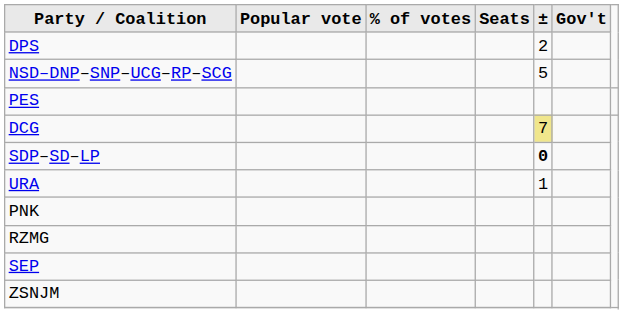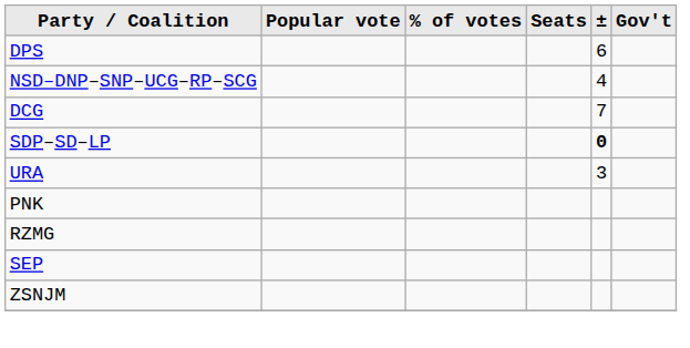DPS | ±: 2 -> 6
NSD–DNP–SNP–UCG–RP–SCG | ±: 5 -> 4
- row: PES
DCG | ±: khaki background -> no background
URA | ±: 1 -> 3
